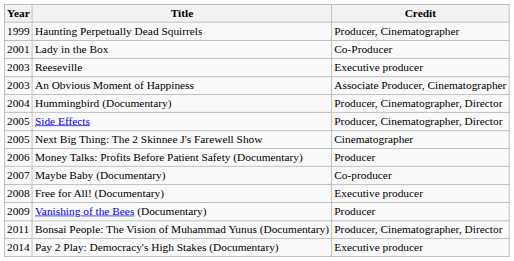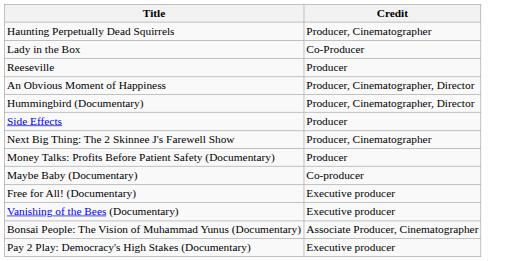- column: Year | 1999 | 2001 | 2003 | 2003 | 2004 | 2005 | 2005 | 2006 | 2007 | 2008 | 2009 | 2011 | 2014
Reeseville | Credit: Executive producer -> Producer
An Obvious Moment of Happiness | Credit: Associate Producer, Cinematographer -> Producer, Cinematographer, Director
Side Effects | Credit: Producer, Cinematographer, Director -> Producer
Next Big Thing: The 2 Skinnee J's Farewell Show | Credit: Cinematographer -> Producer, Cinematographer
Vanishing of the Bees (Documentary) | Credit: Producer -> Executive producer
Bonsai People: The Vision of Muhammad Yunus (Documentary) | Credit: Producer, Cinematographer, Director -> Associate Producer, Cinematographer
